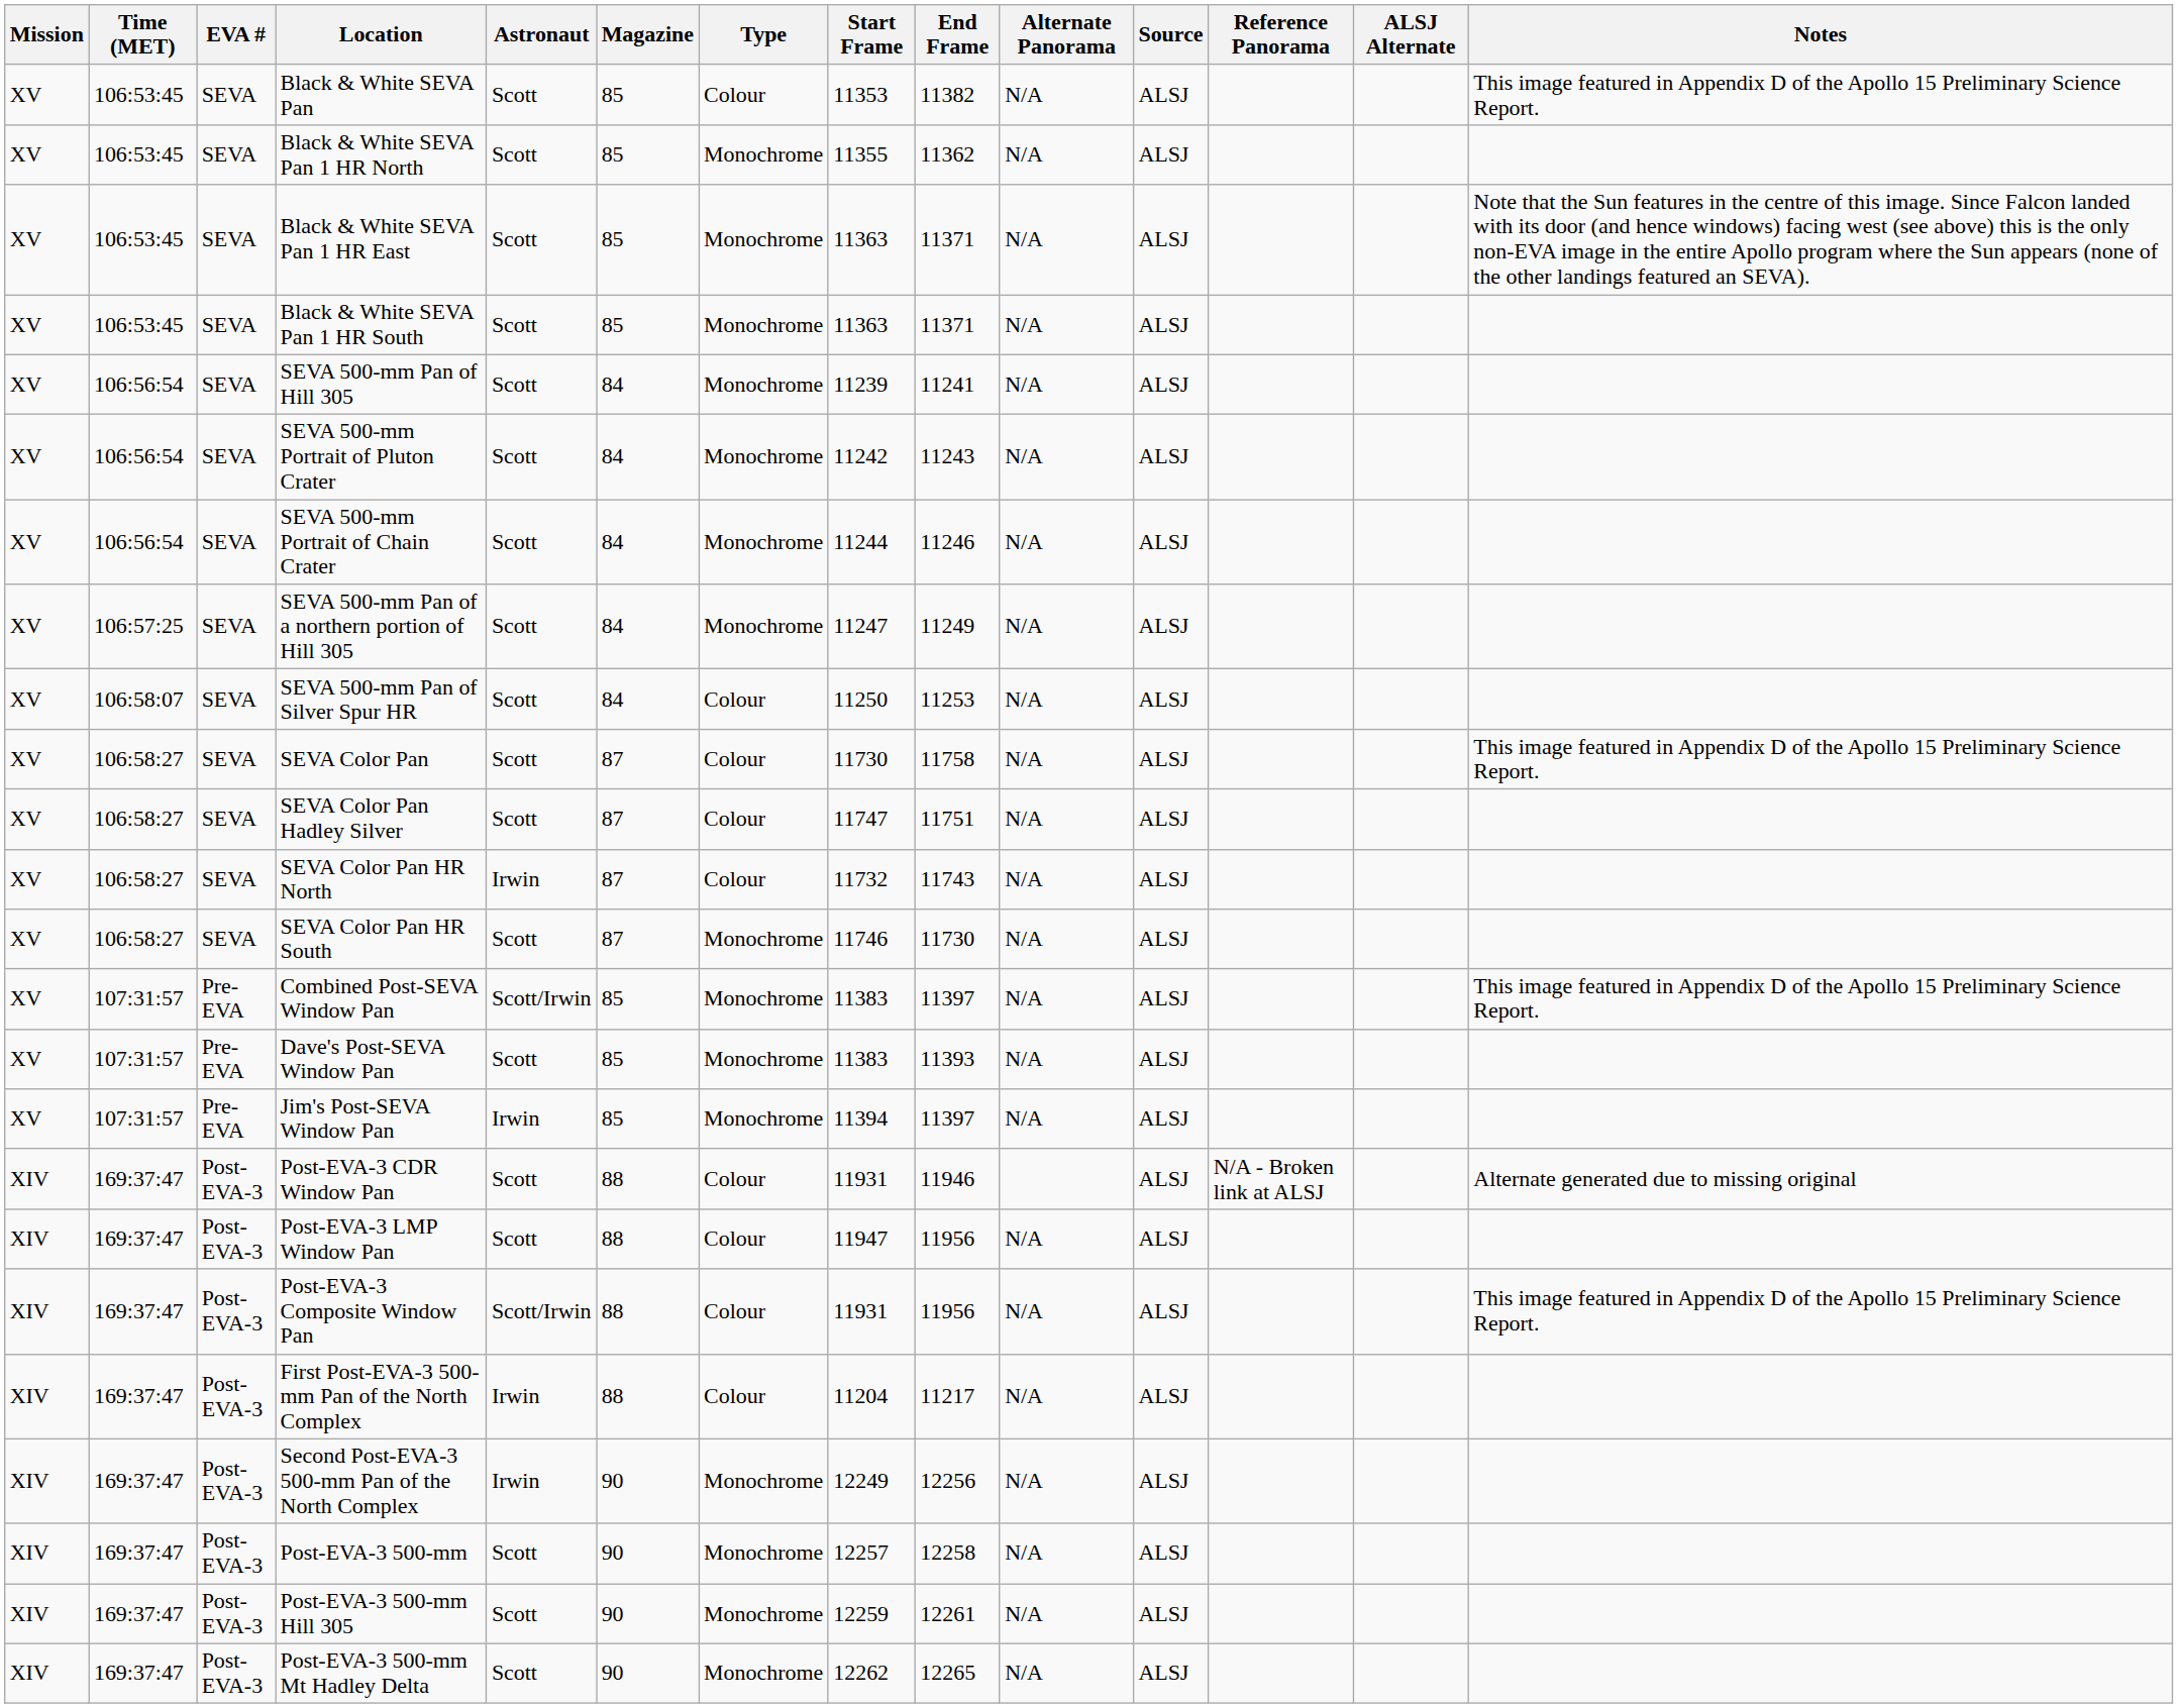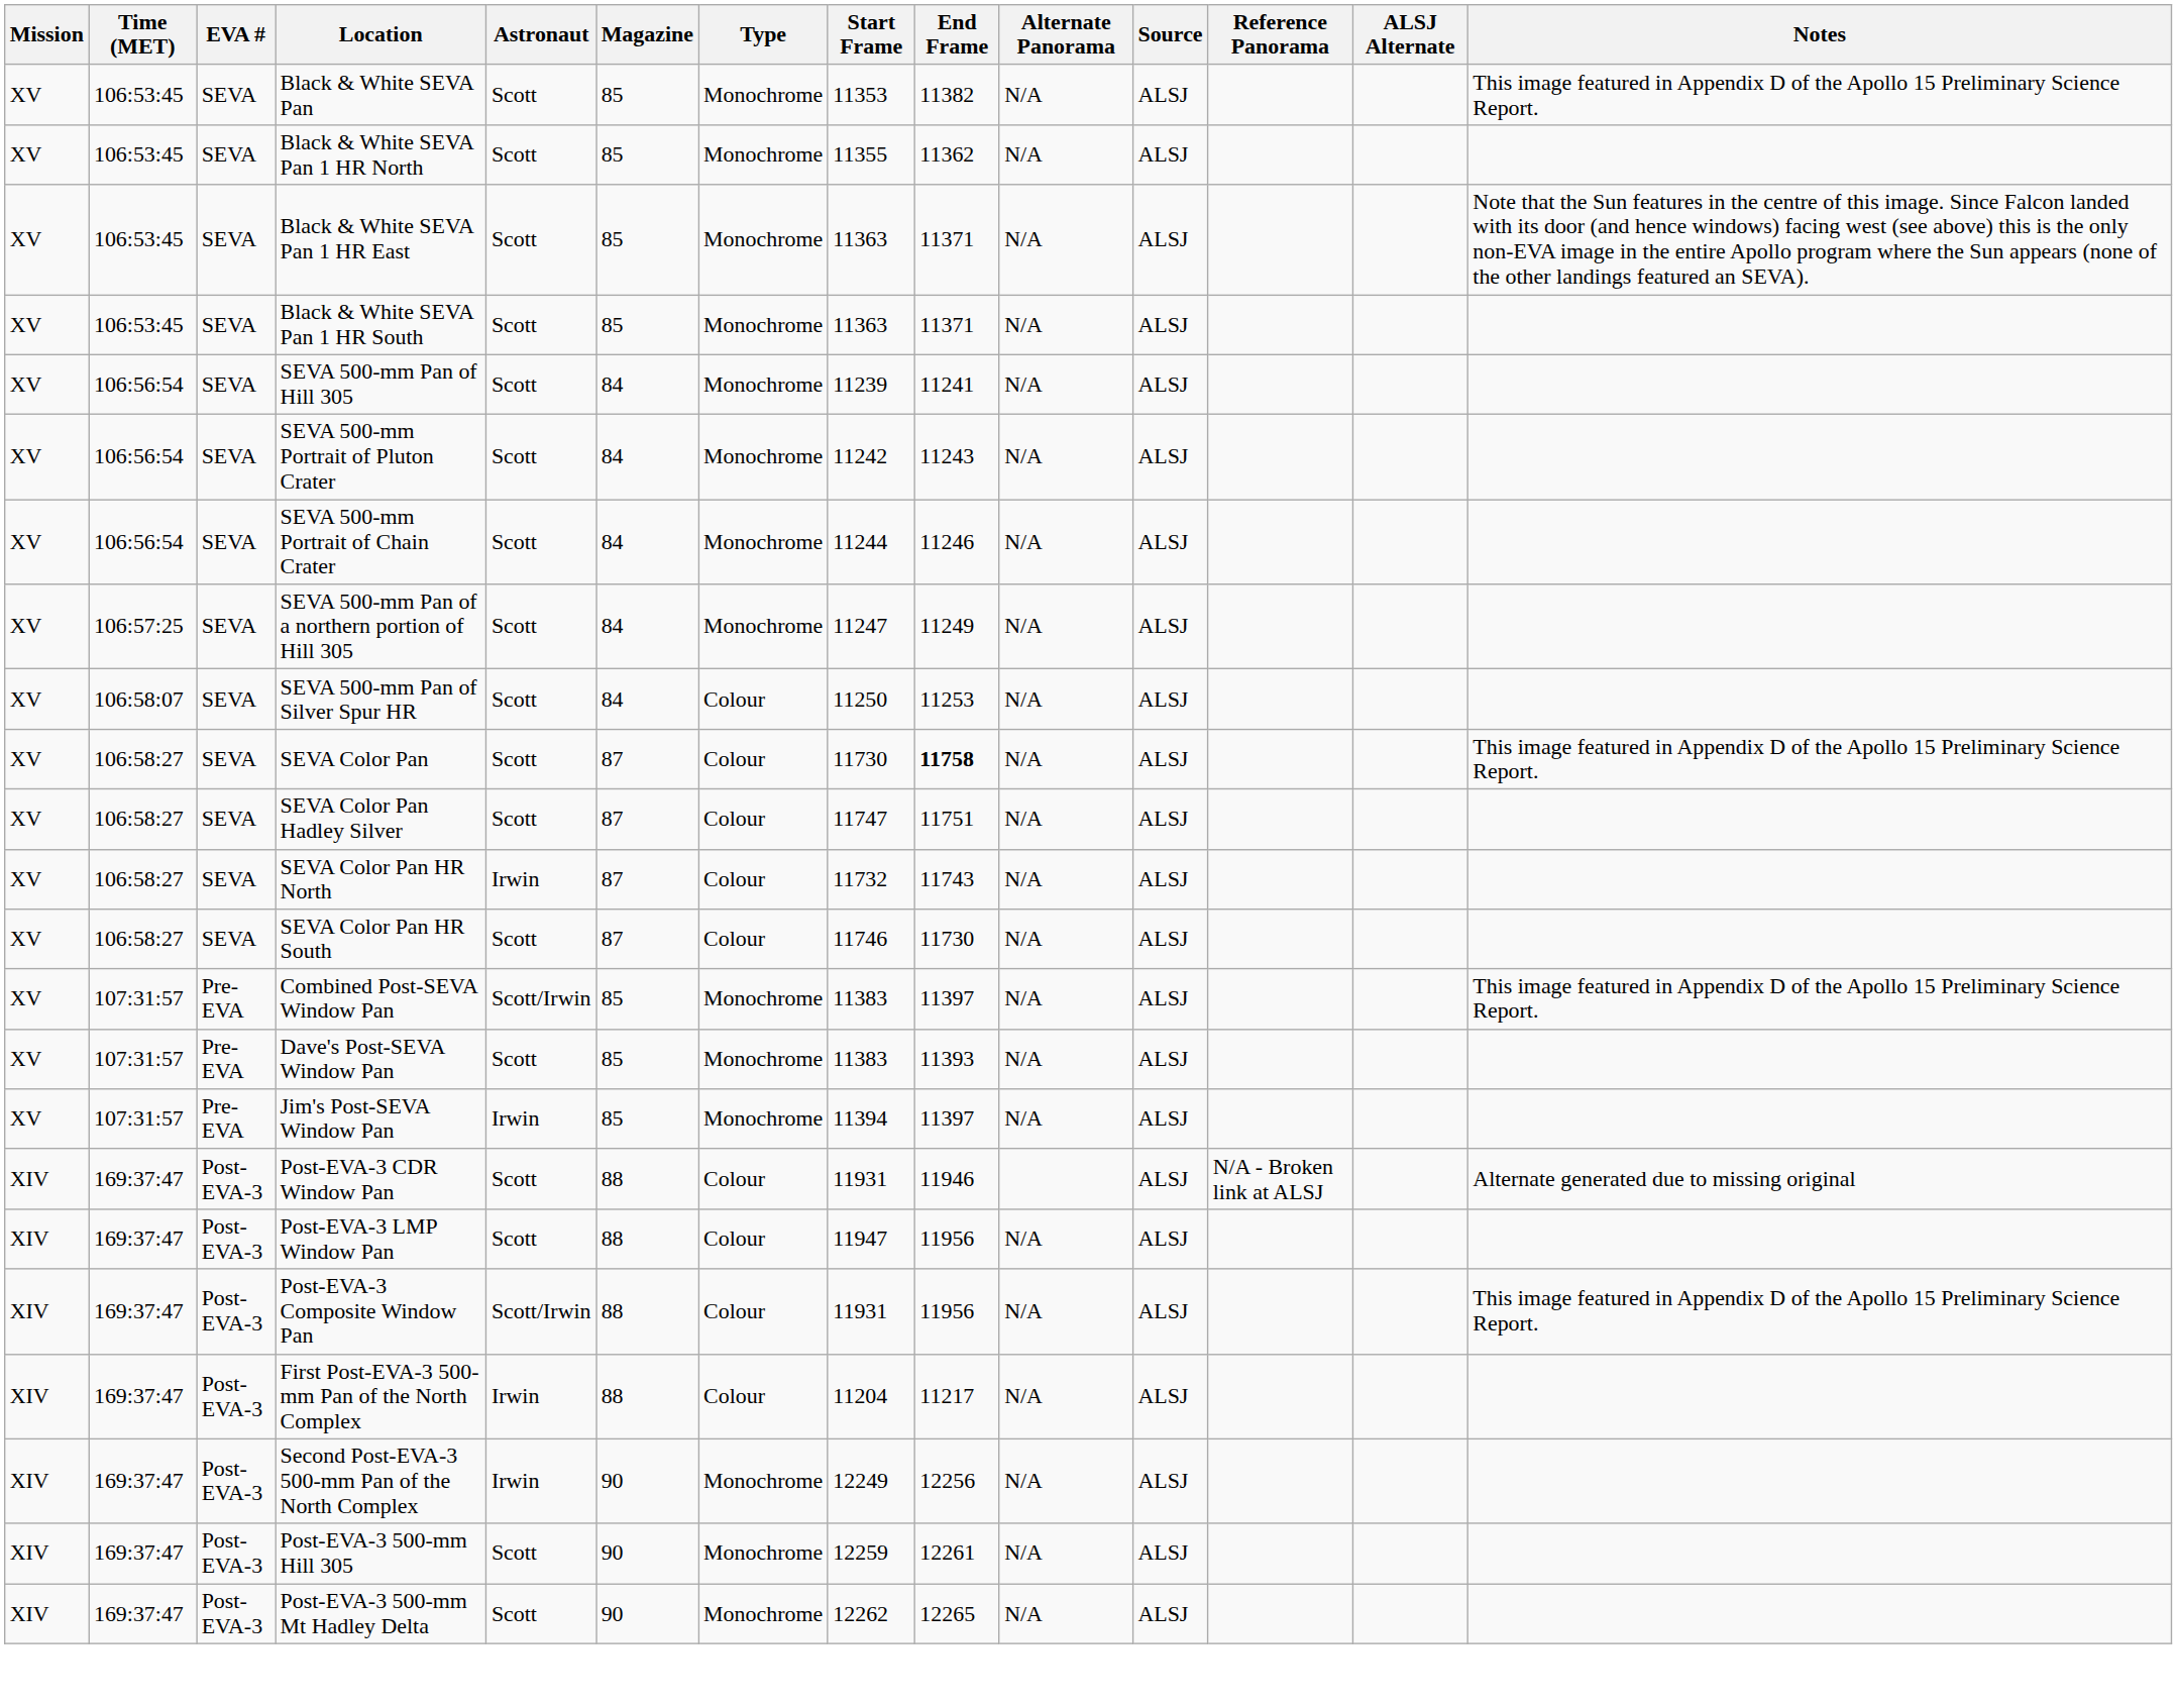Black & White SEVA Pan | Type: Colour -> Monochrome
SEVA Color Pan | End Frame: normal -> bold
SEVA Color Pan HR South | Type: Monochrome -> Colour
- row: XIV | 169:37:47 | Post-EVA-3 | Post-EVA-3 500-mm | Scott | 90 | Monochrome | 12257 | 12258 | N/A | ALSJ
